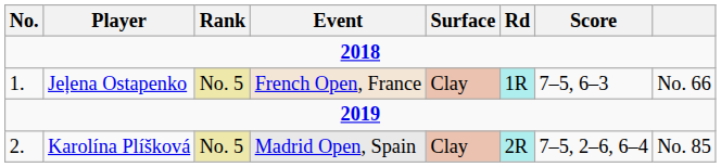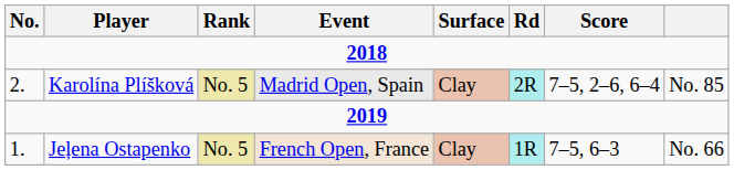rows swapped: Jeļena Ostapenko <-> Karolína Plíšková
